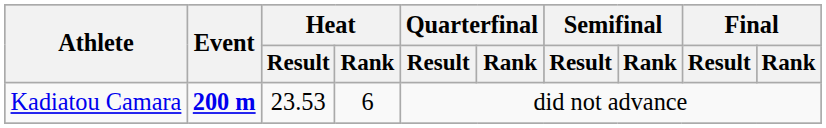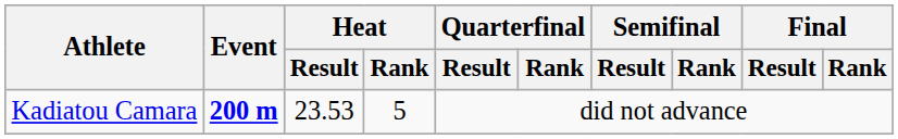Kadiatou Camara | Heat / Rank: 6 -> 5
